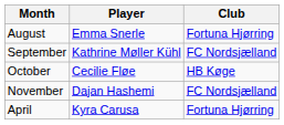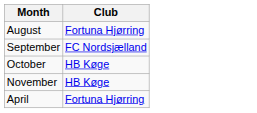- column: Player | Emma Snerle | Kathrine Møller Kühl | Cecilie Fløe | Dajan Hashemi | Kyra Carusa
November | Club: FC Nordsjælland -> HB Køge
